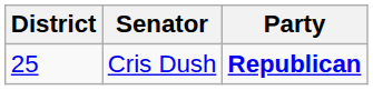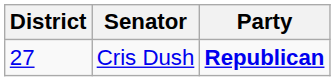Cris Dush | District: 25 -> 27
